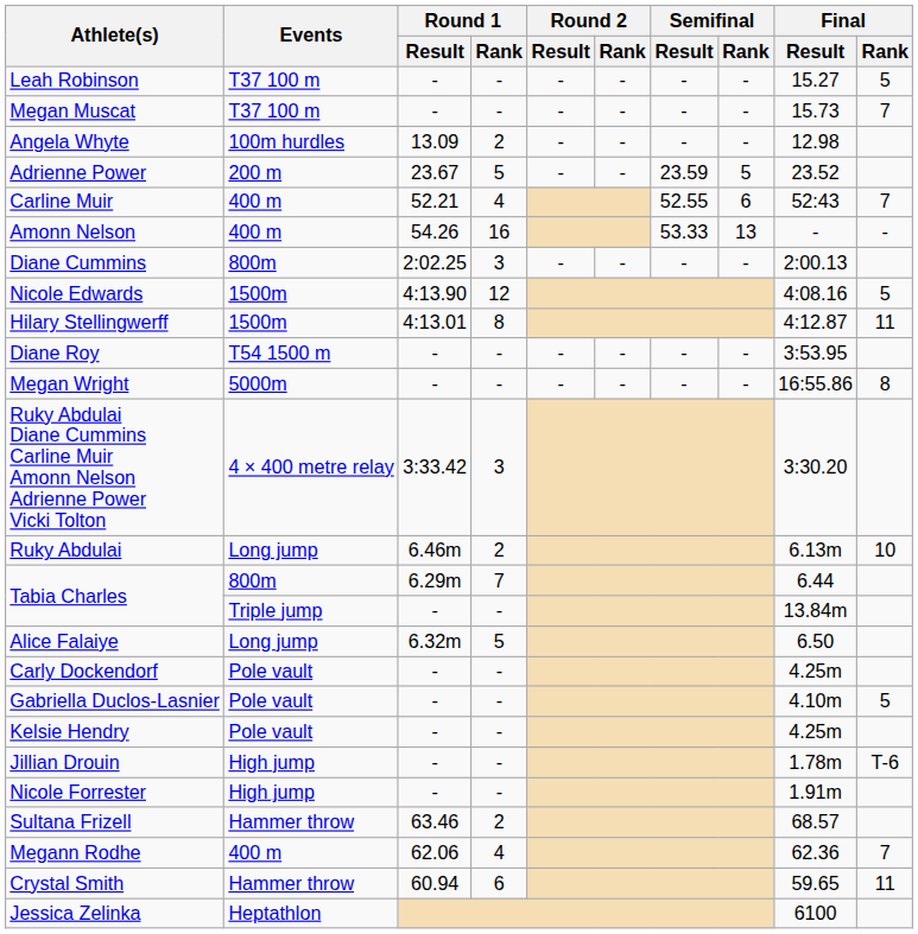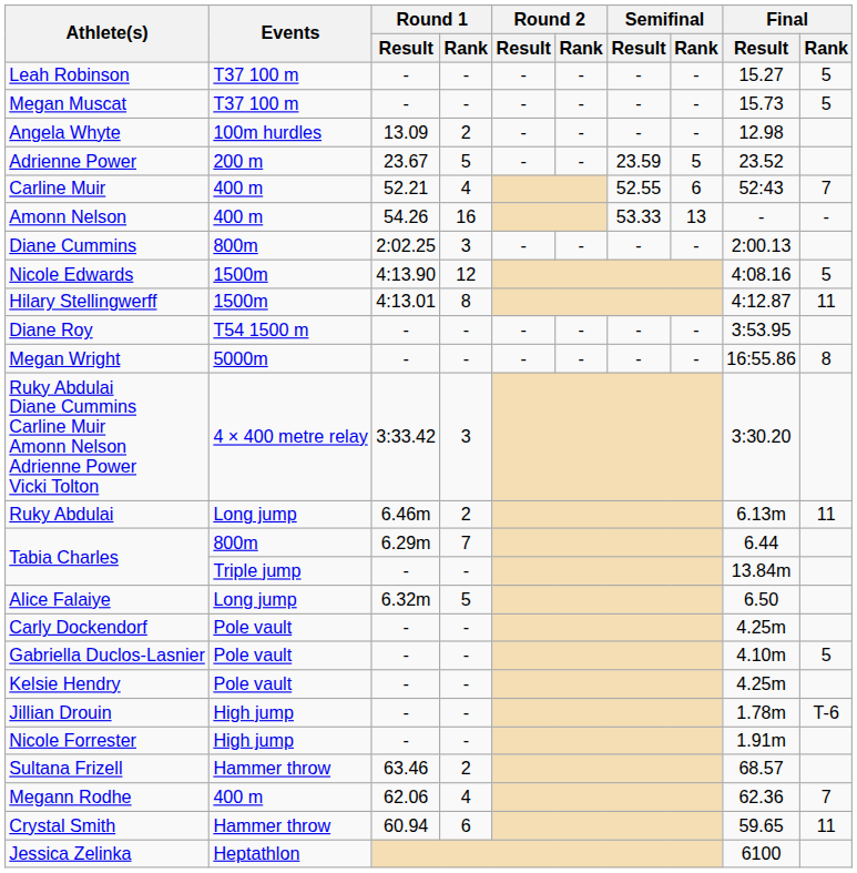Megan Muscat | Final / Rank: 7 -> 5
Ruky Abdulai | Final / Rank: 10 -> 11
